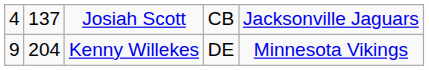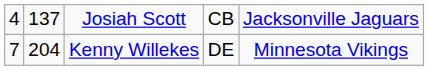Kenny Willekes | column 1: 9 -> 7
